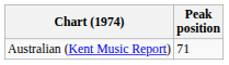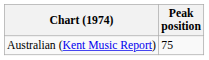Australian (Kent Music Report) | Peak position: 71 -> 75
